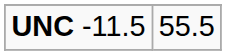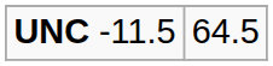UNC -11.5 | column 2: 55.5 -> 64.5
